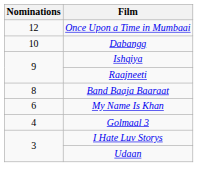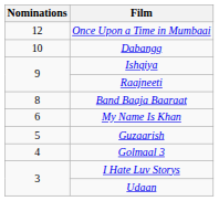+ row: 5 | Guzaarish
